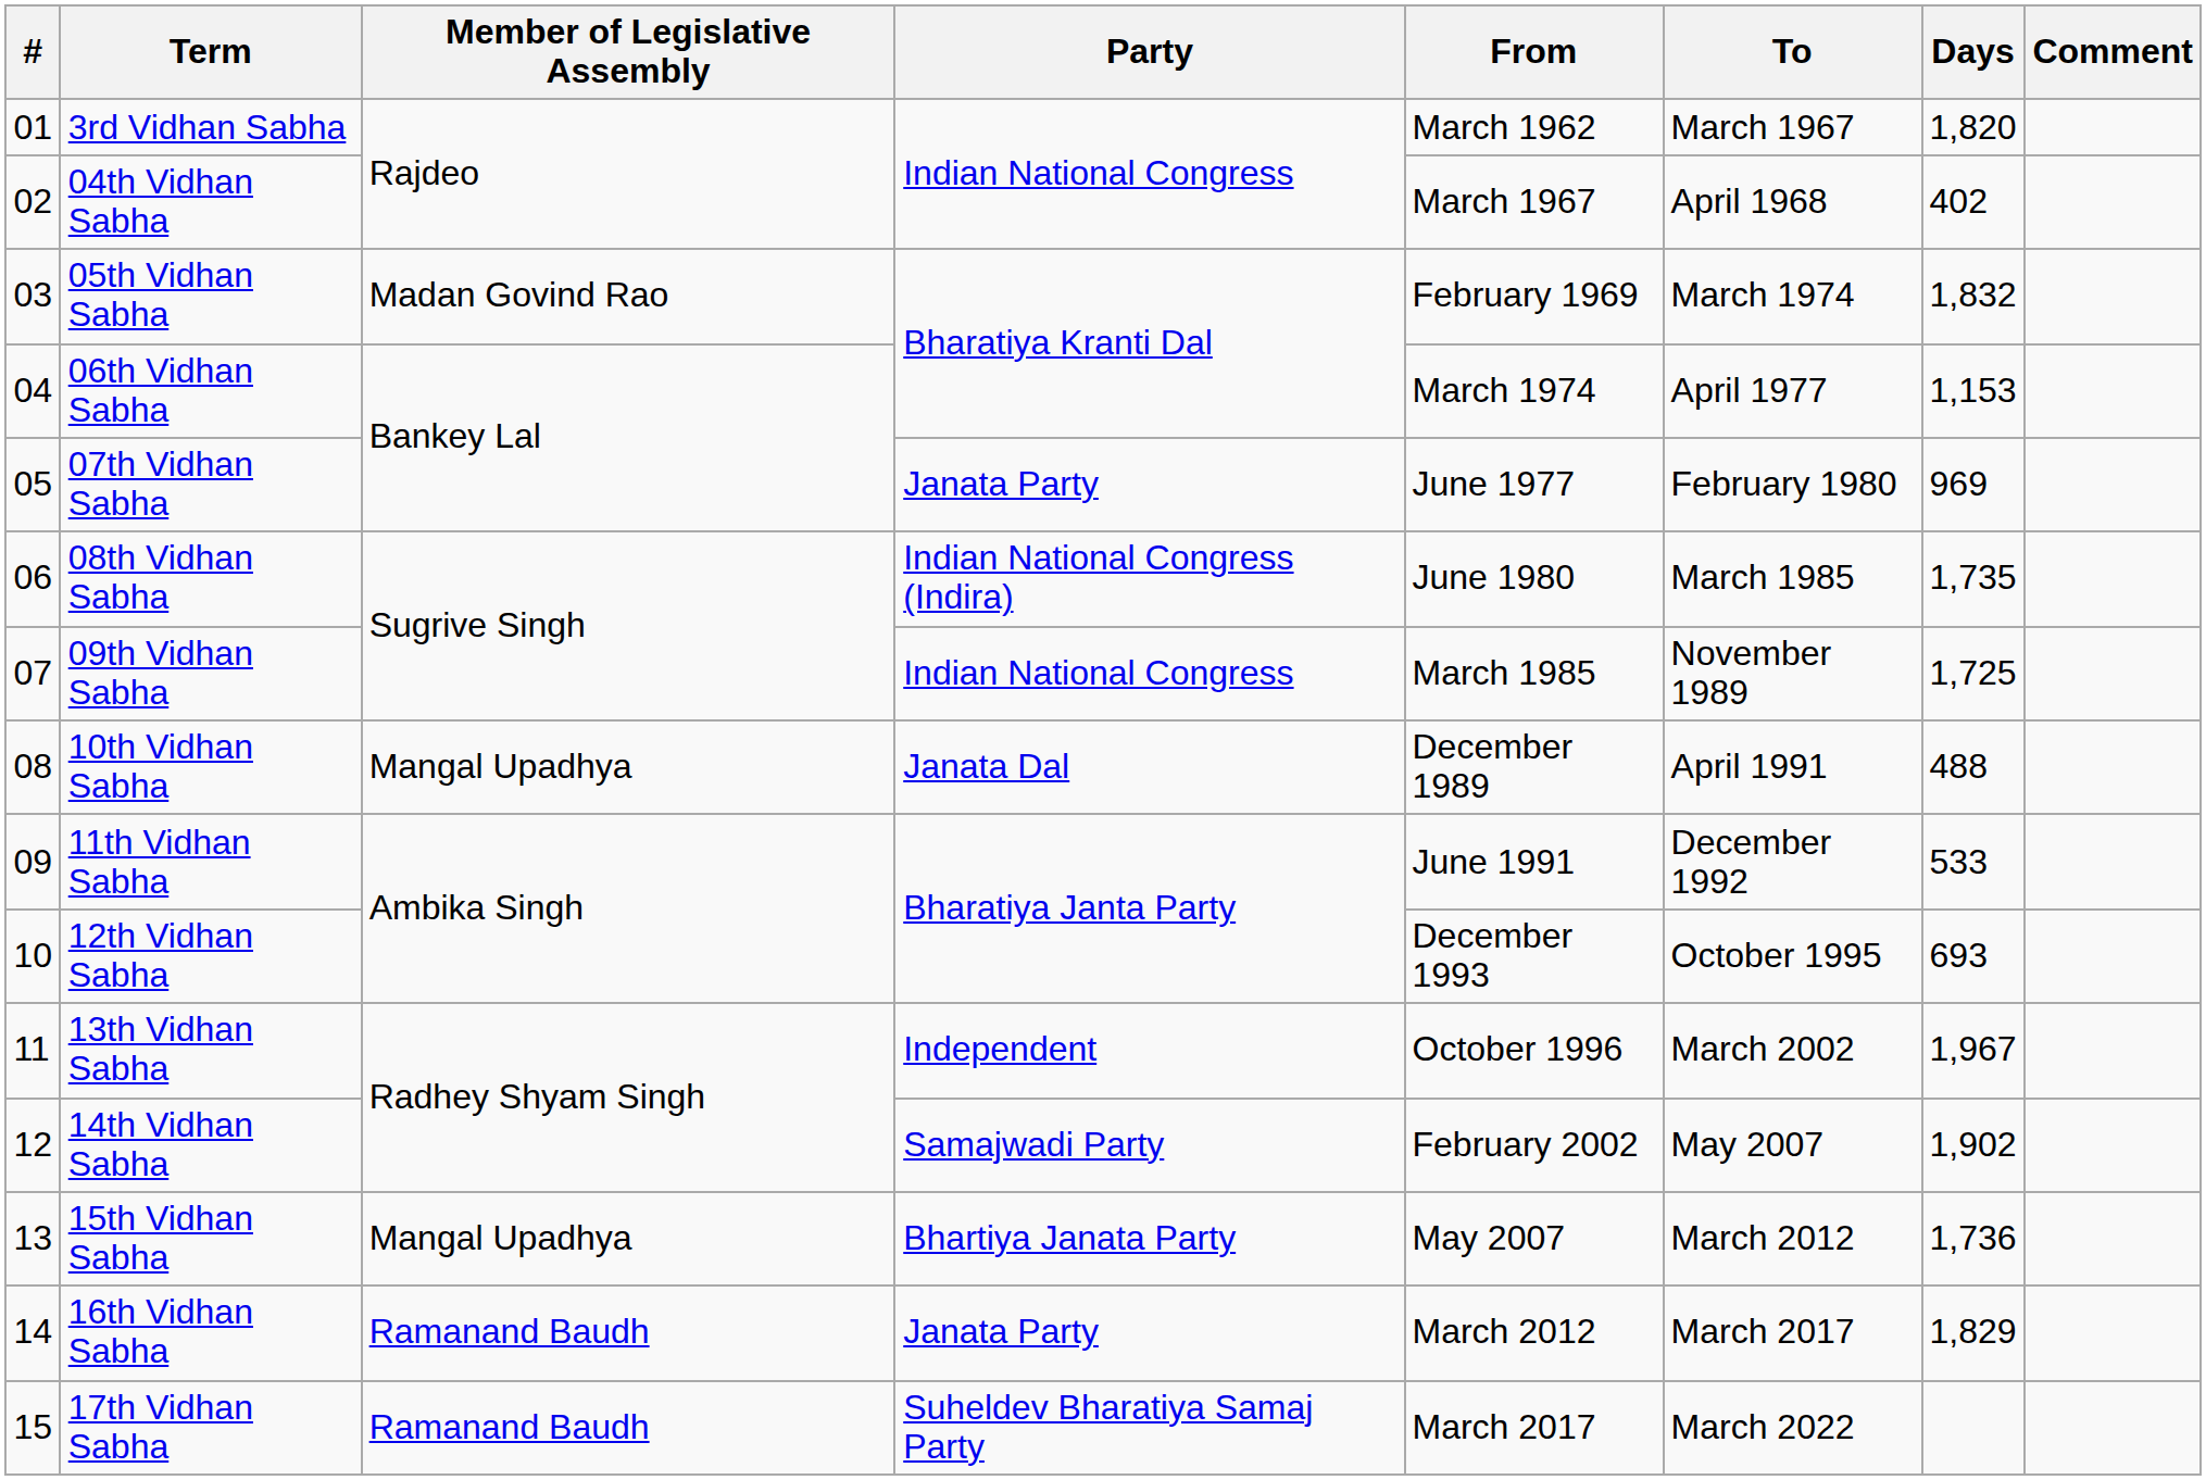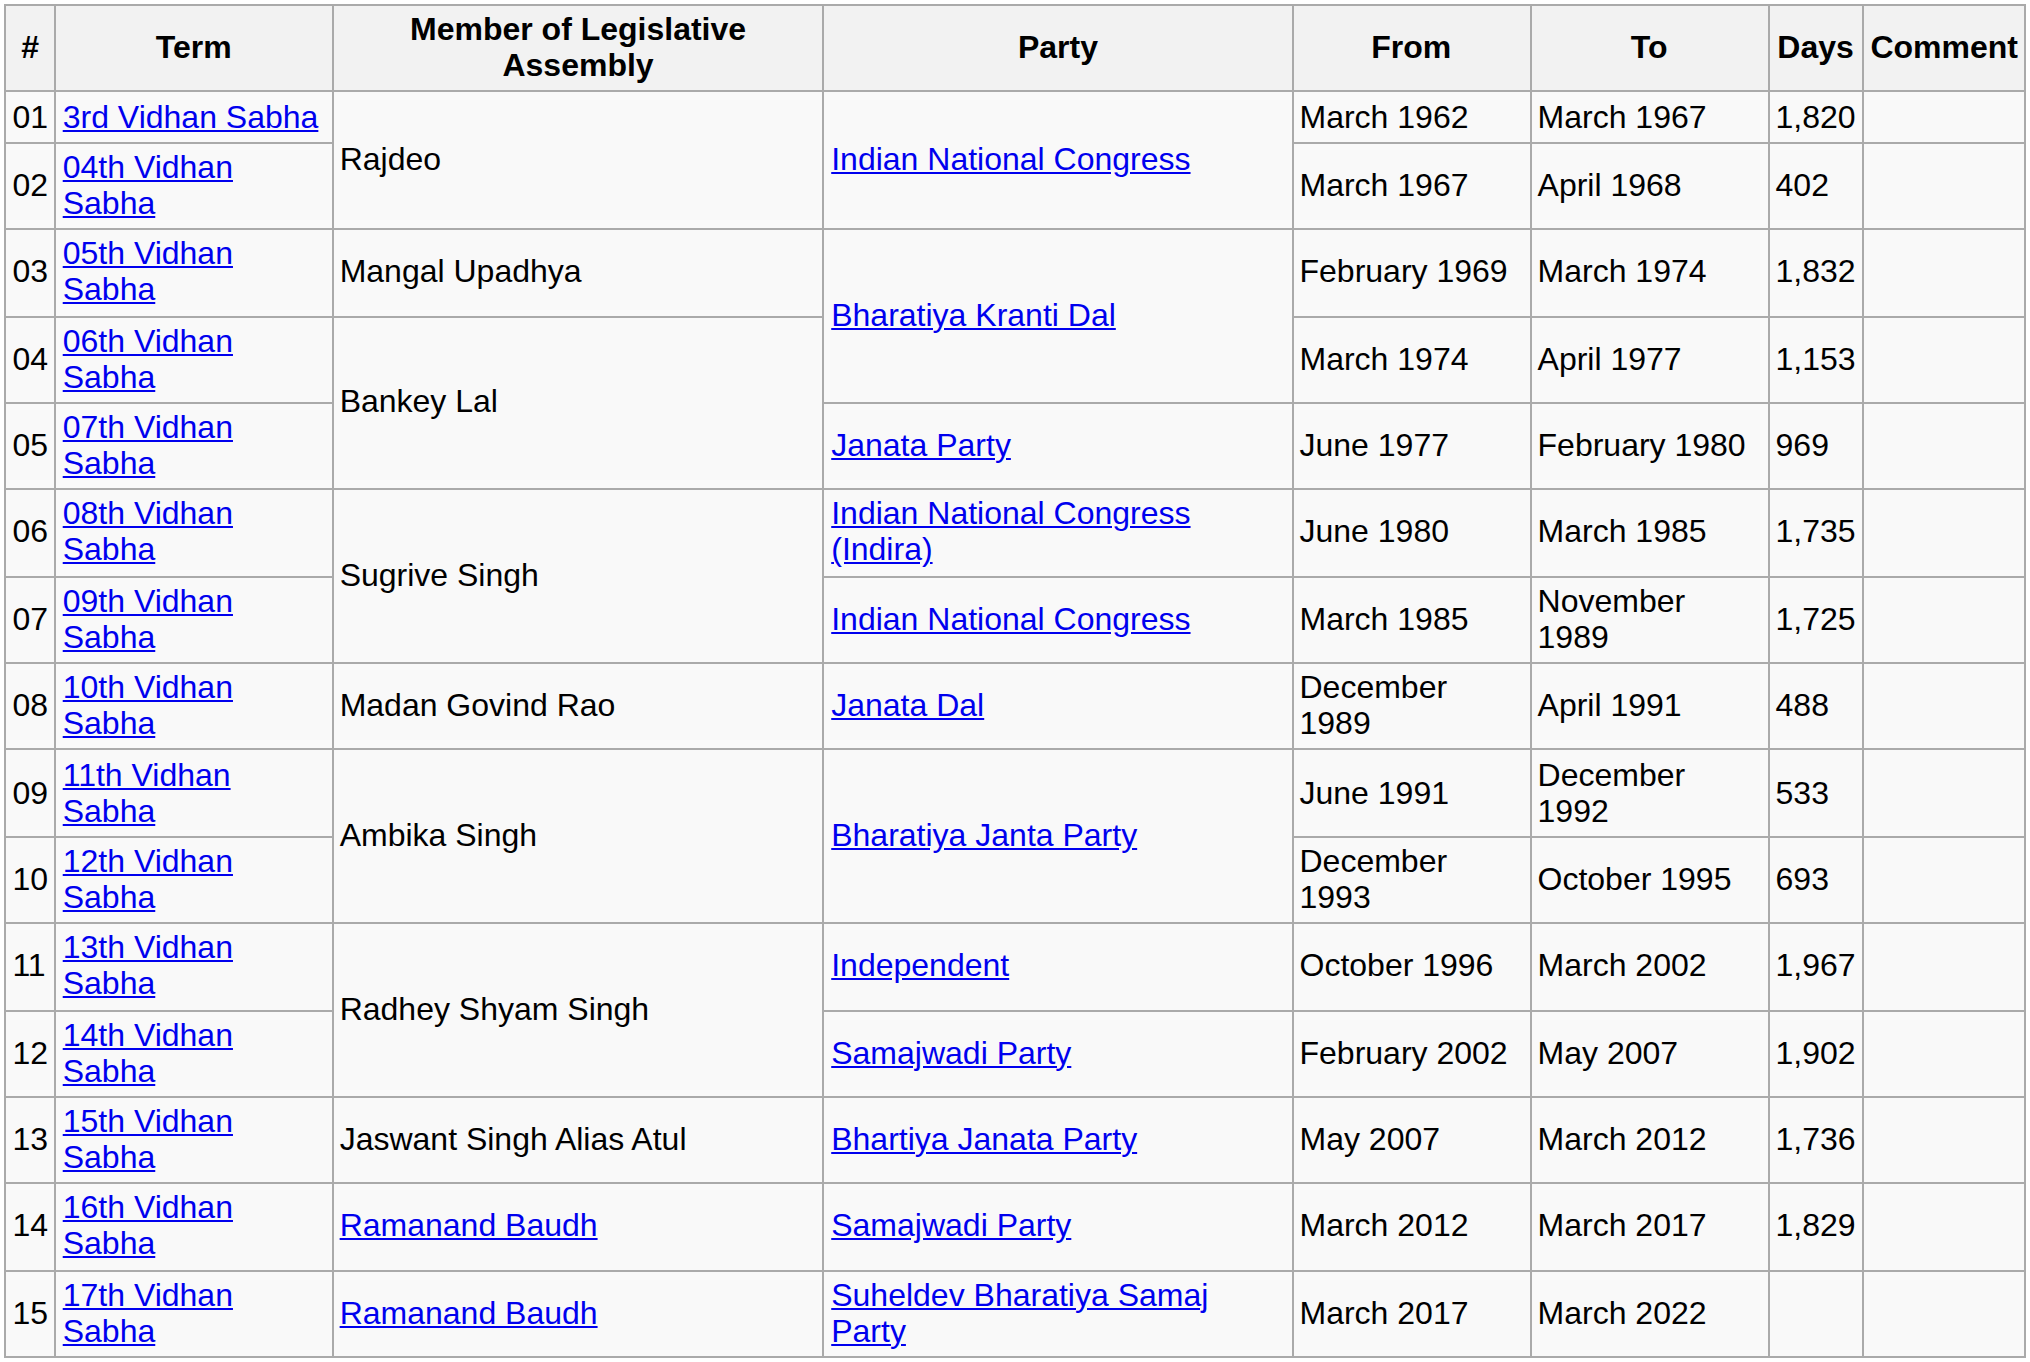05th Vidhan Sabha | Member of Legislative Assembly: Madan Govind Rao -> Mangal Upadhya
10th Vidhan Sabha | Member of Legislative Assembly: Mangal Upadhya -> Madan Govind Rao
15th Vidhan Sabha | Member of Legislative Assembly: Mangal Upadhya -> Jaswant Singh Alias Atul
16th Vidhan Sabha | Party: Janata Party -> Samajwadi Party
